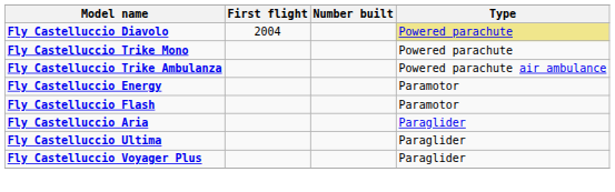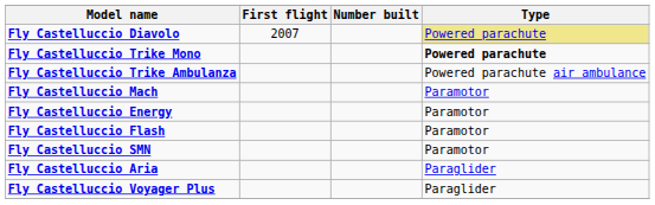Fly Castelluccio Diavolo | First flight: 2004 -> 2007
Fly Castelluccio Trike Mono | Type: normal -> bold
+ row: Fly Castelluccio Mach | Paramotor
+ row: Fly Castelluccio SMN | Paramotor
- row: Fly Castelluccio Ultima | Paraglider
